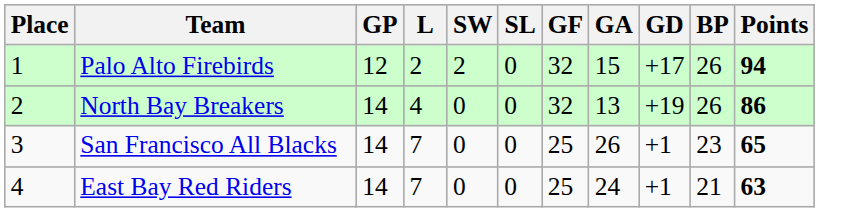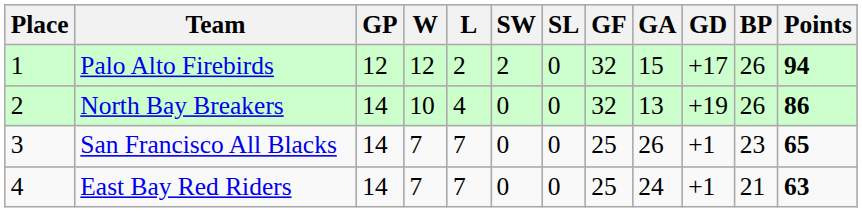+ column: W | 12 | 10 | 7 | 7
